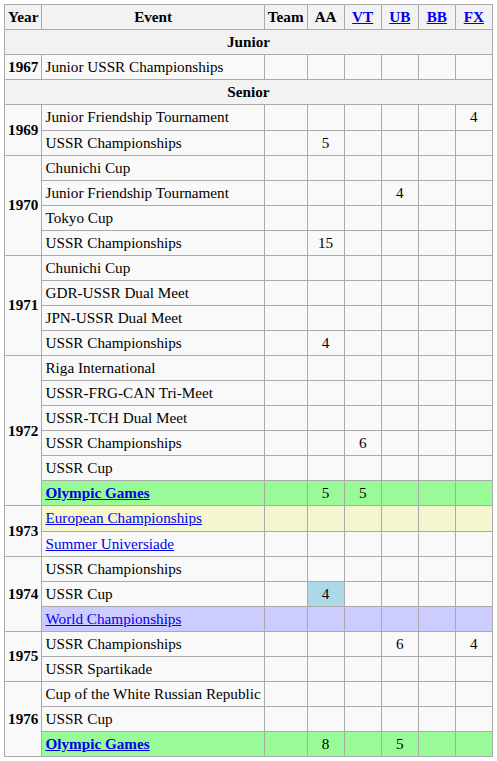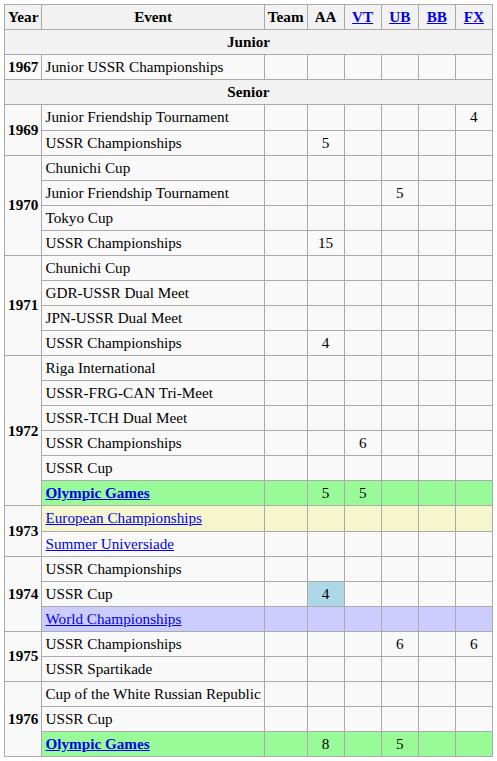1970 / Junior Friendship Tournament | UB: 4 -> 5
1975 / USSR Championships | FX: 4 -> 6
